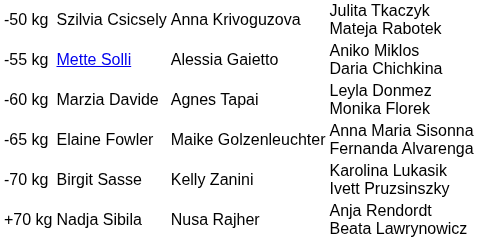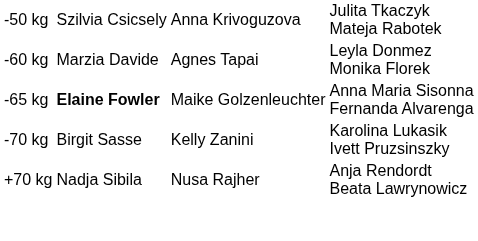- row: -55 kg | Mette Solli | Alessia Gaietto | Aniko Miklos Daria Chichkina
-65 kg | column 2: normal -> bold
